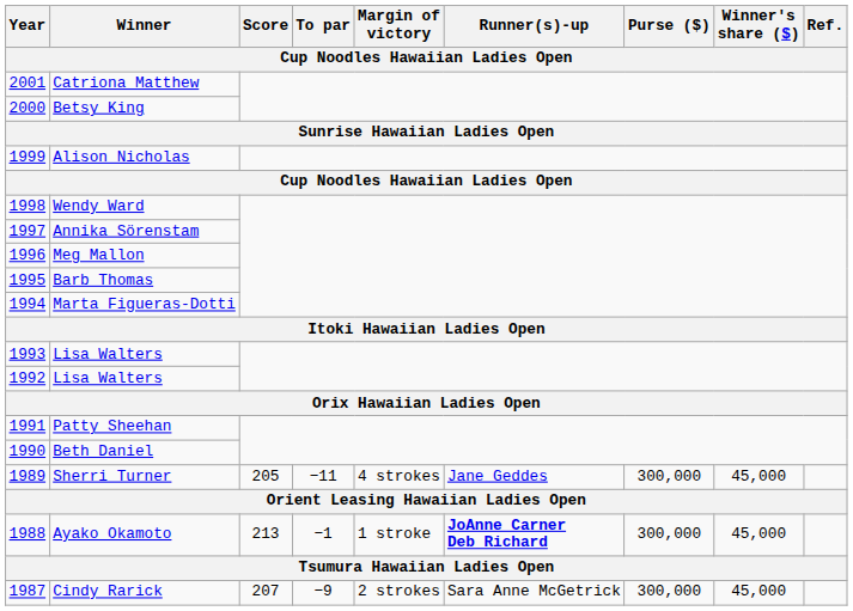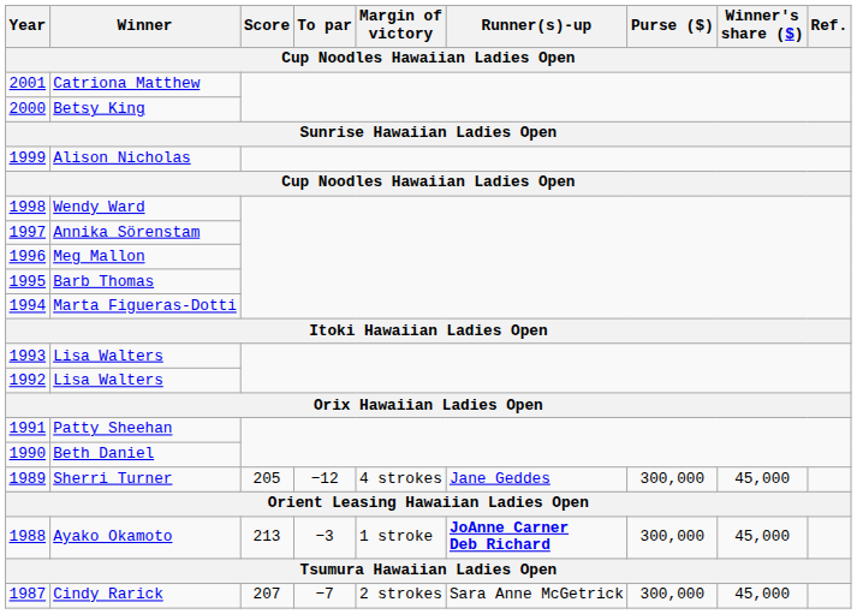Sherri Turner | To par: −11 -> −12
Ayako Okamoto | To par: −1 -> −3
Cindy Rarick | To par: −9 -> −7
